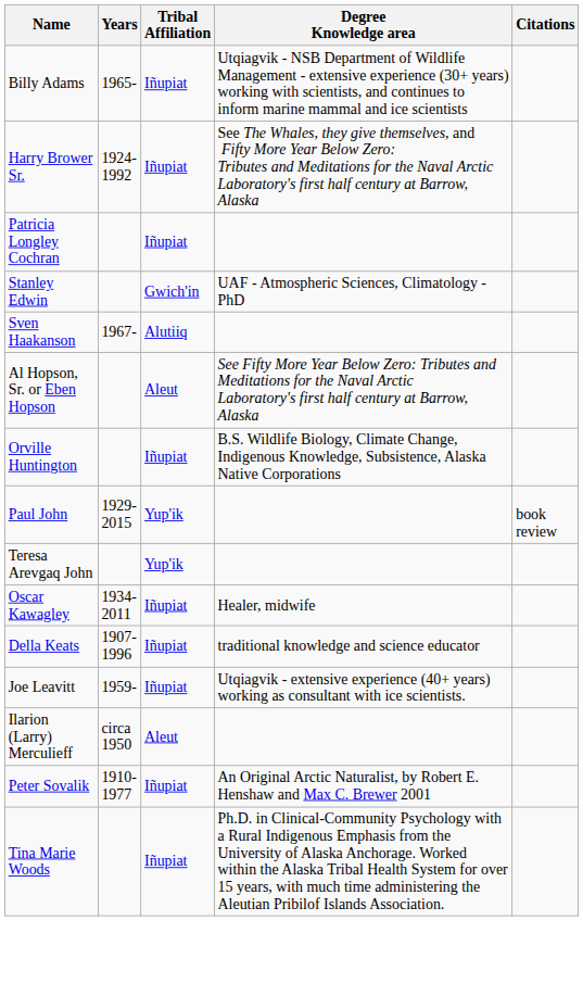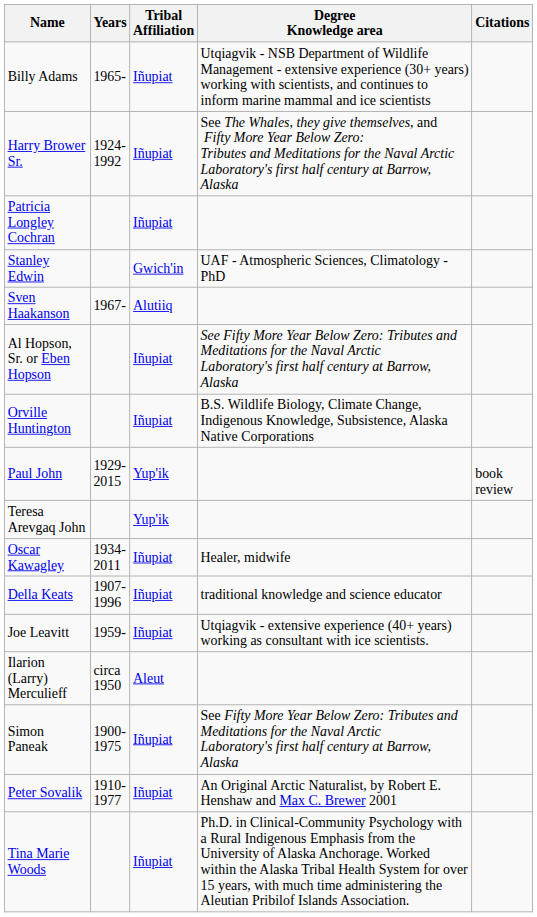Al Hopson, Sr. or Eben Hopson | Tribal Affiliation: Aleut -> Iñupiat
+ row: Simon Paneak | 1900-1975 | Iñupiat | See Fifty More Year Below Zero: Tributes and Meditations for the Naval Arctic Laboratory's first half century at Barrow, Alaska
